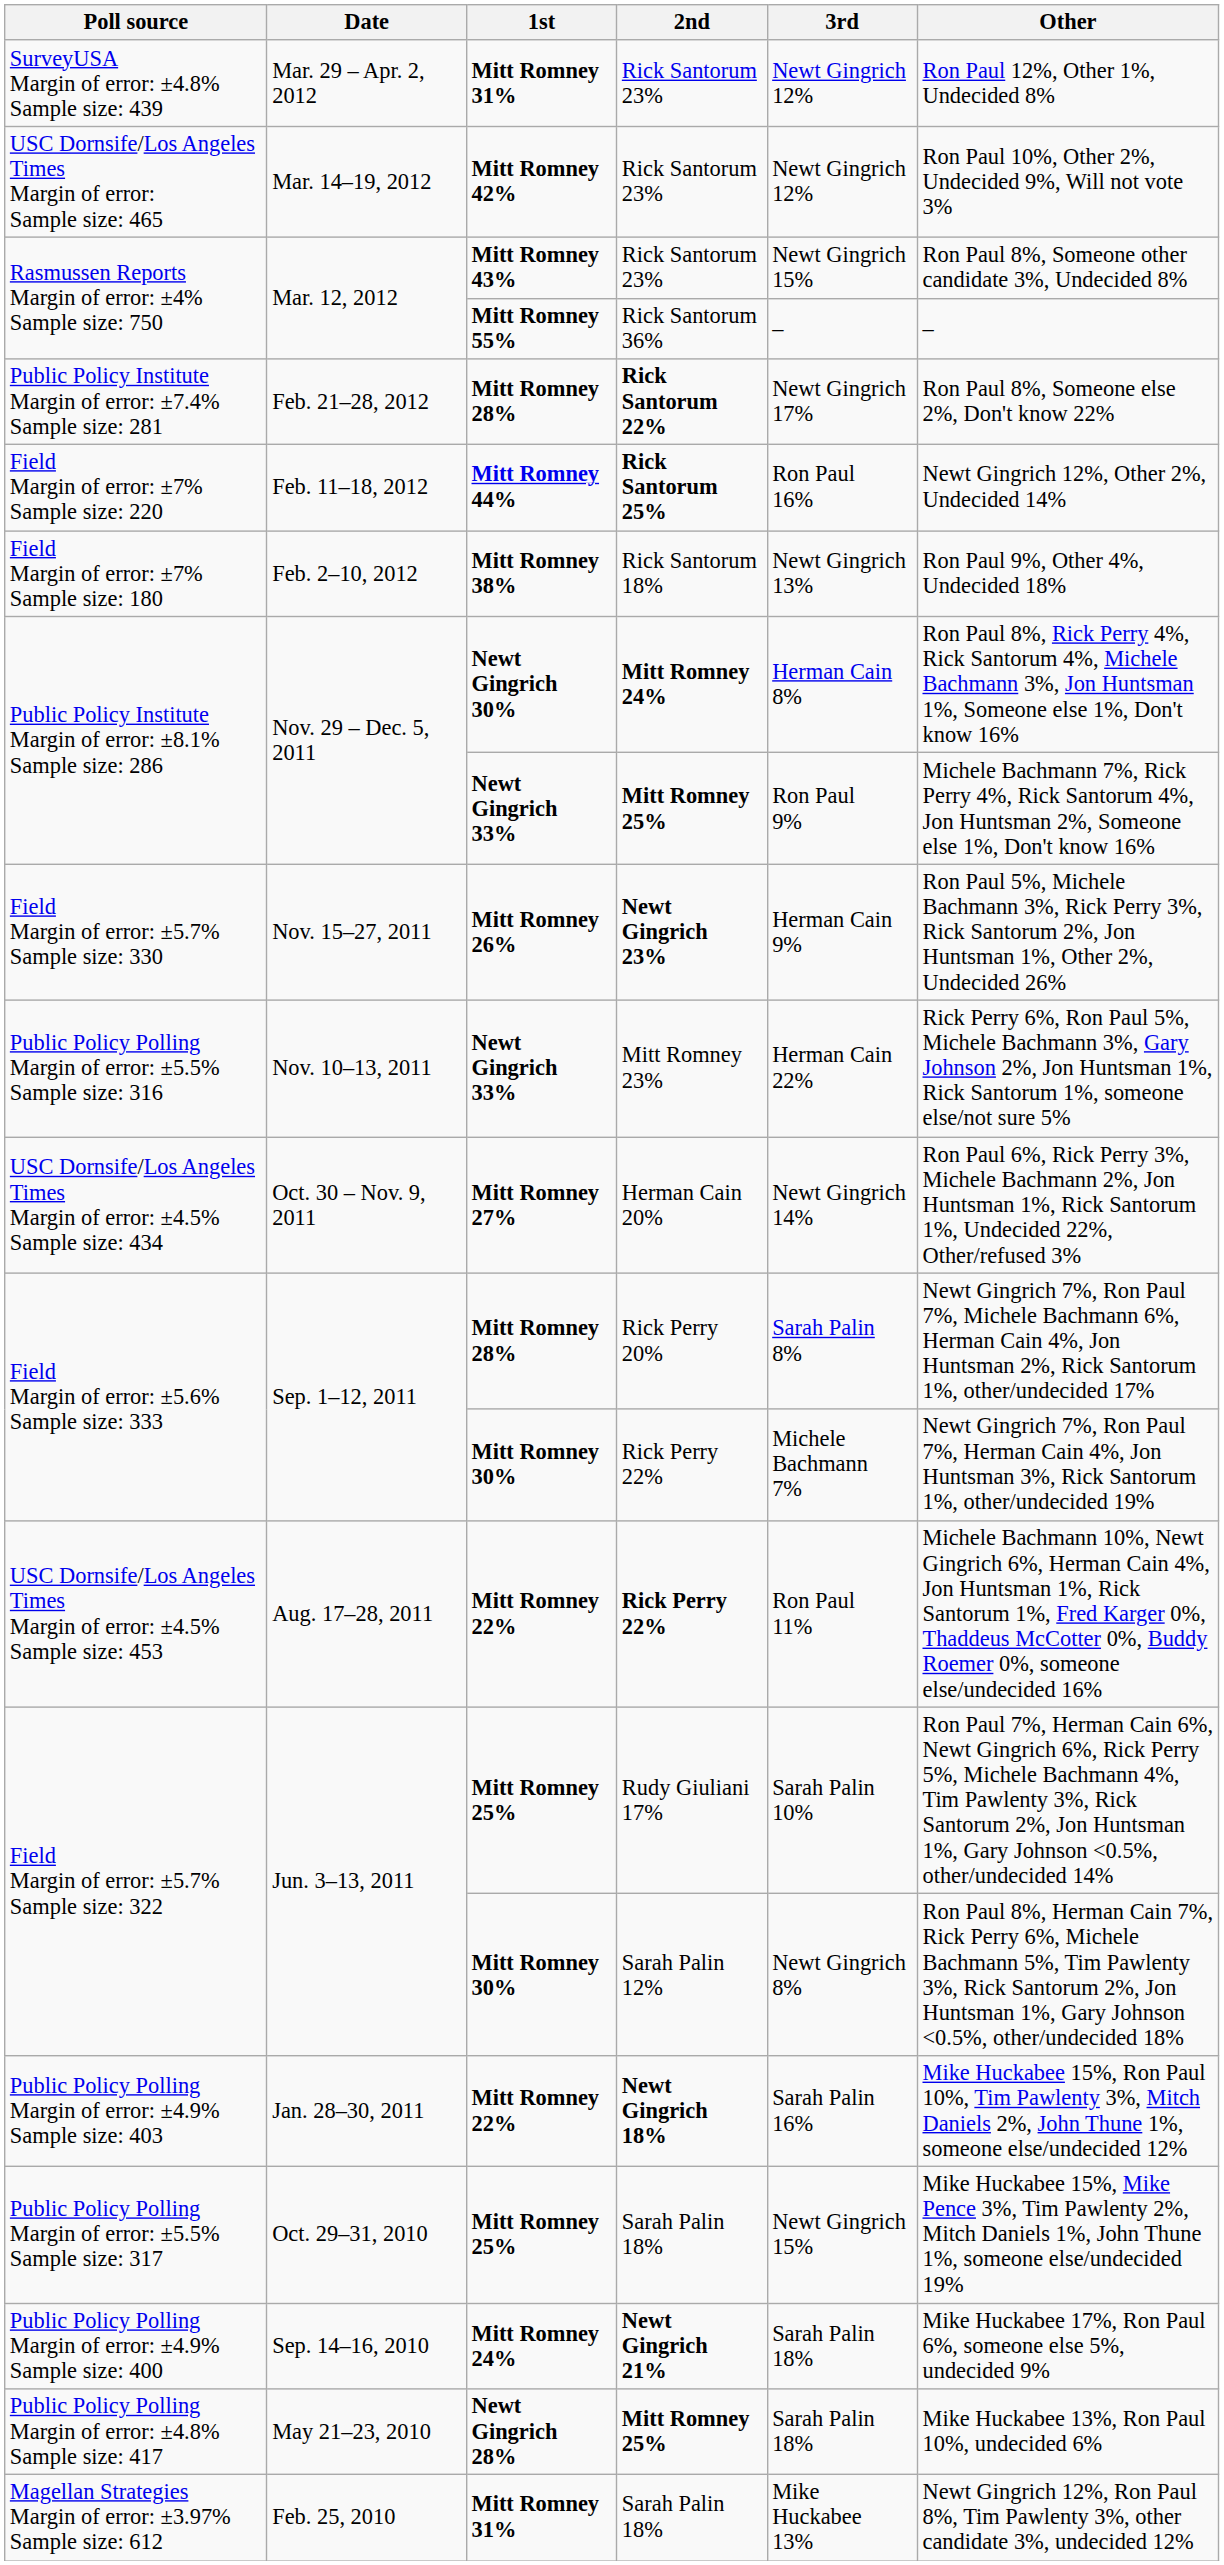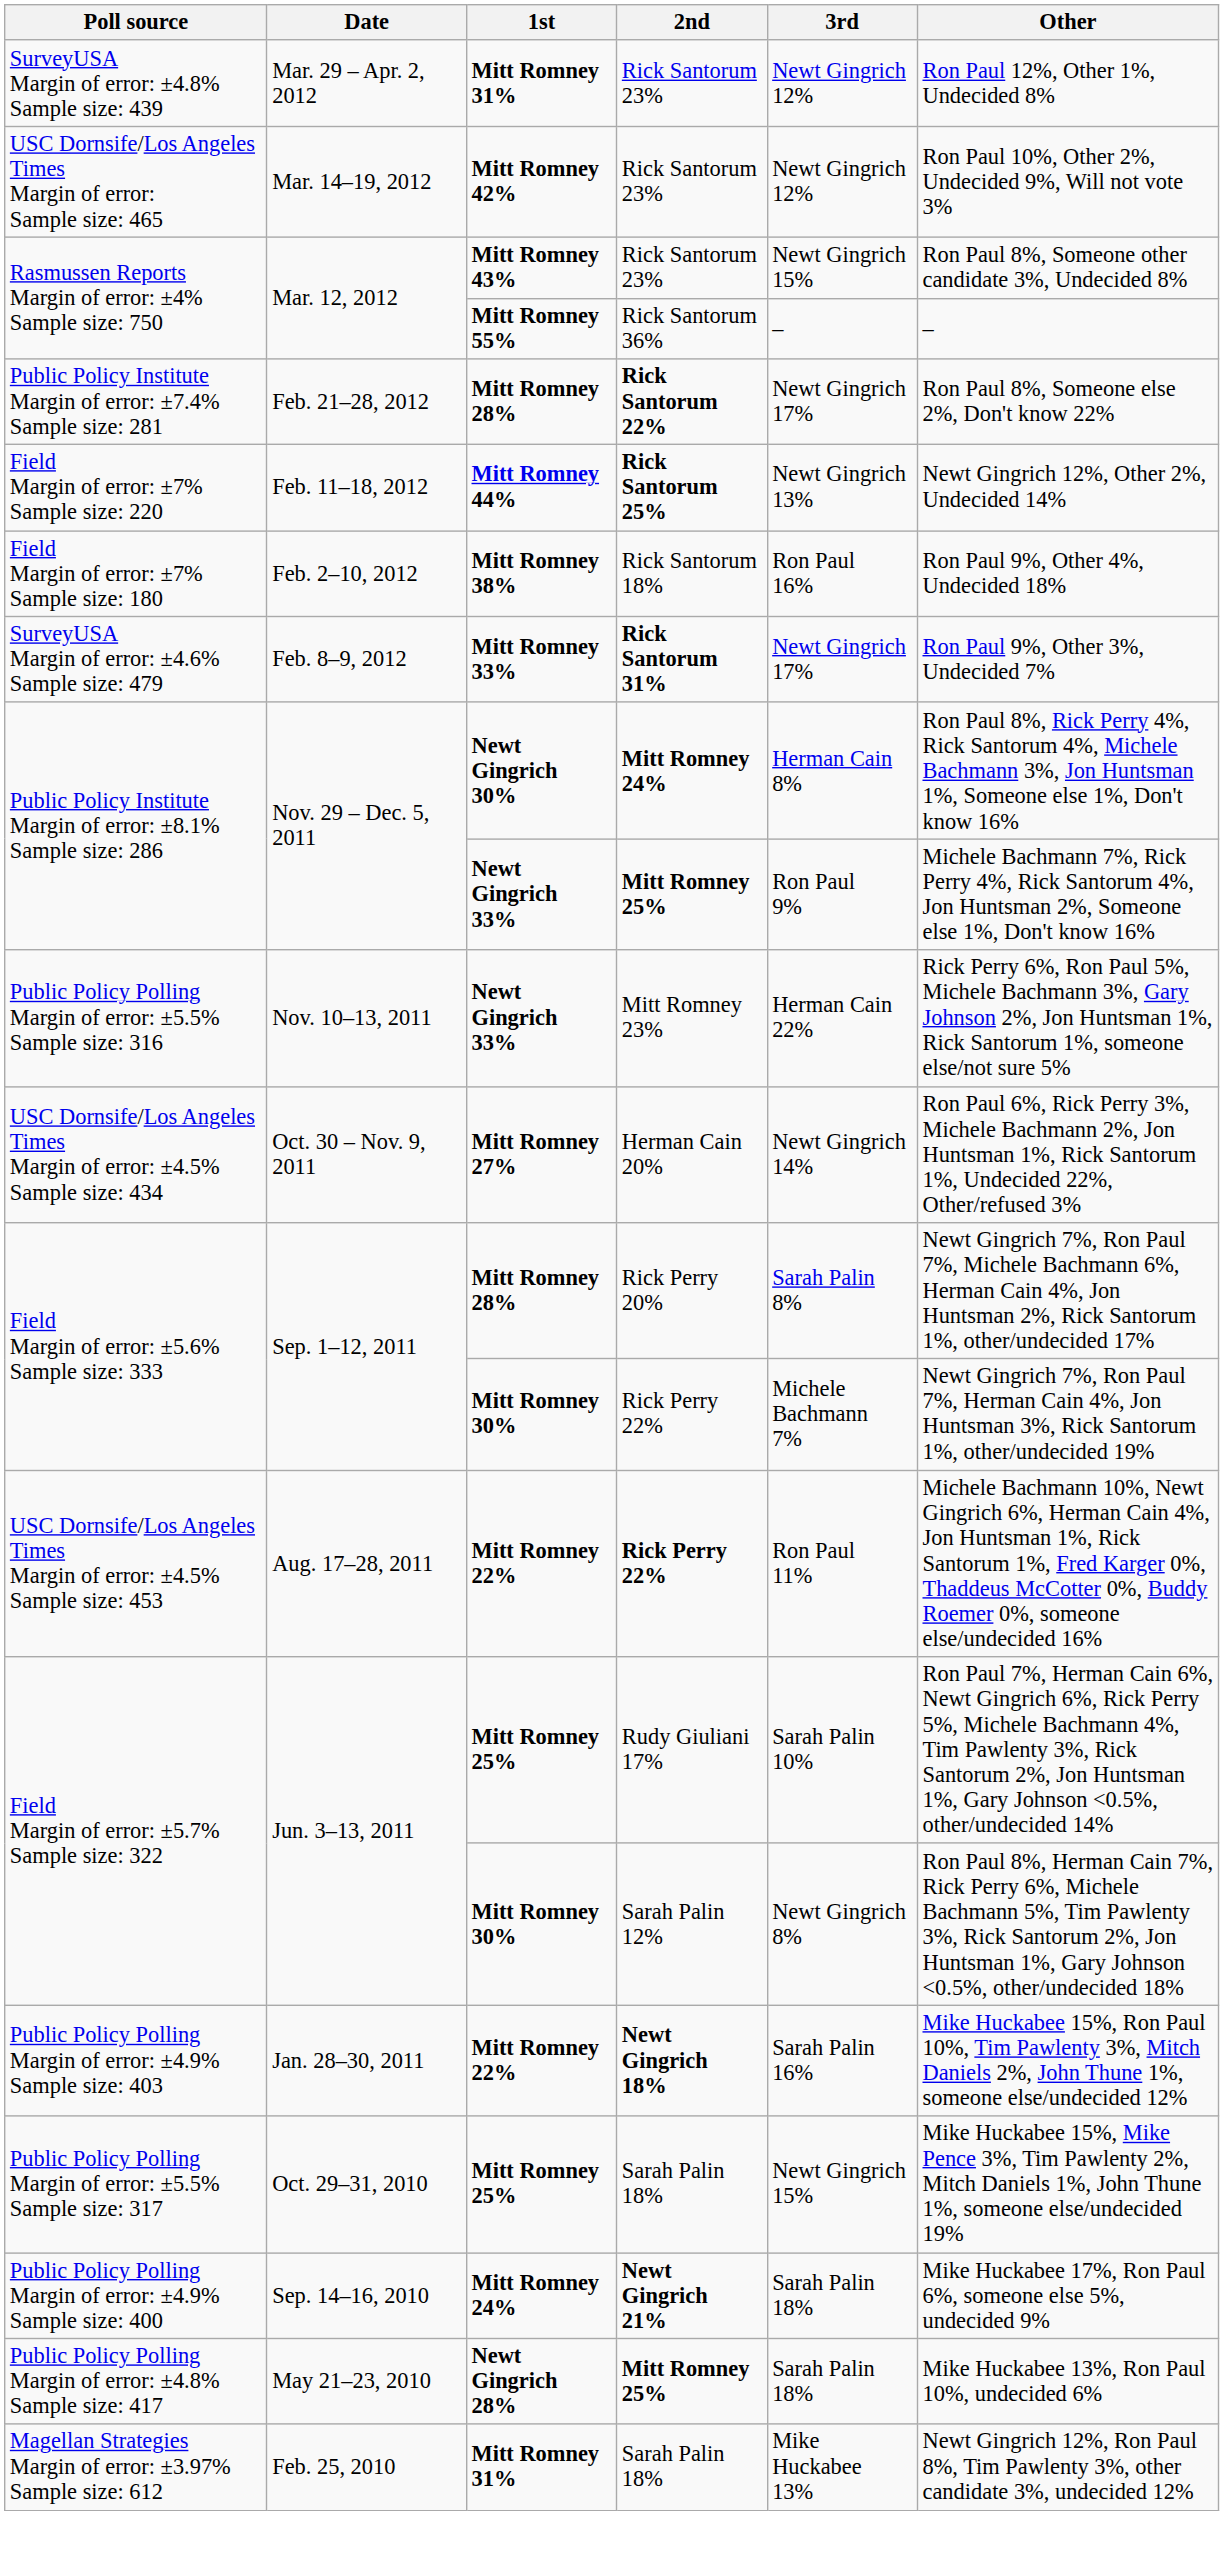Field Margin of error: ±7% Sample size: 220 | 3rd: Ron Paul 16% -> Newt Gingrich 13%
Field Margin of error: ±7% Sample size: 180 | 3rd: Newt Gingrich 13% -> Ron Paul 16%
+ row: SurveyUSA Margin of error: ±4.6% Sample size: 479 | Feb. 8–9, 2012 | Mitt Romney 33% | Rick Santorum 31% | Newt Gingrich 17% | Ron Paul 9%, Other 3%, Undecided 7%
- row: Field Margin of error: ±5.7% Sample size: 330 | Nov. 15–27, 2011 | Mitt Romney 26% | Newt Gingrich 23% | Herman Cain 9% | Ron Paul 5%, Michele Bachmann 3%, Rick Perry 3%, Rick Santorum 2%, Jon Huntsman 1%, Other 2%, Undecided 26%
